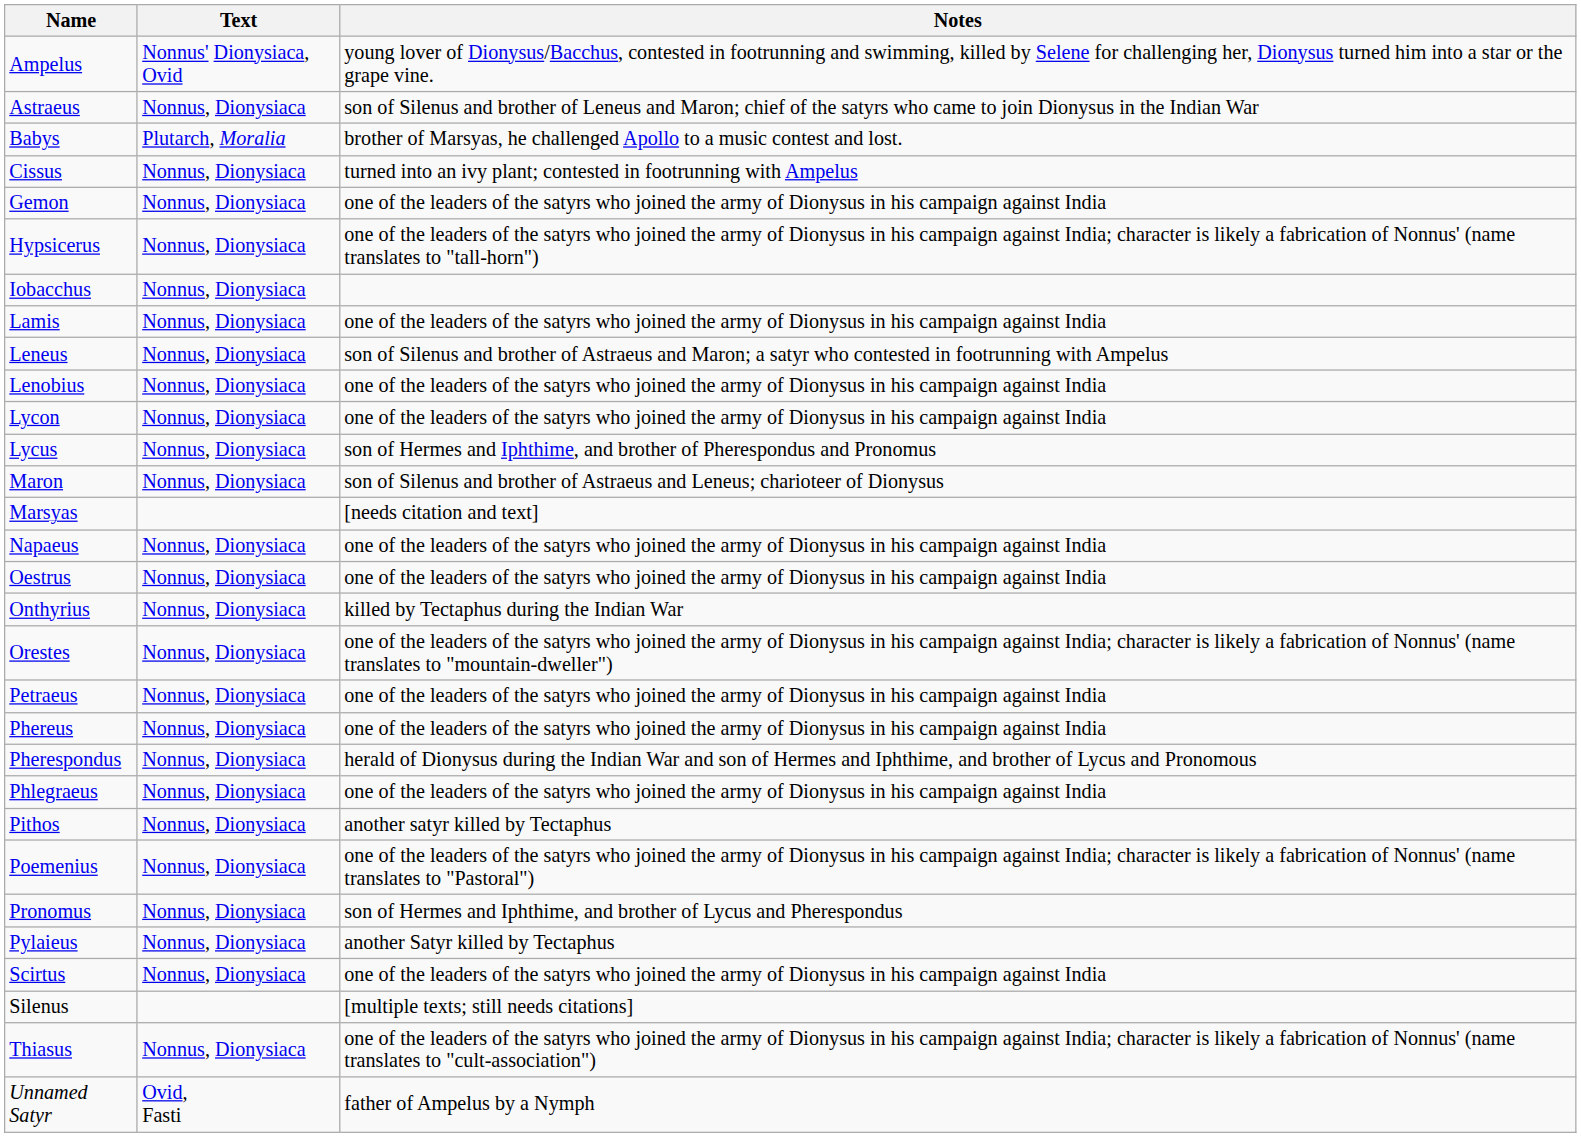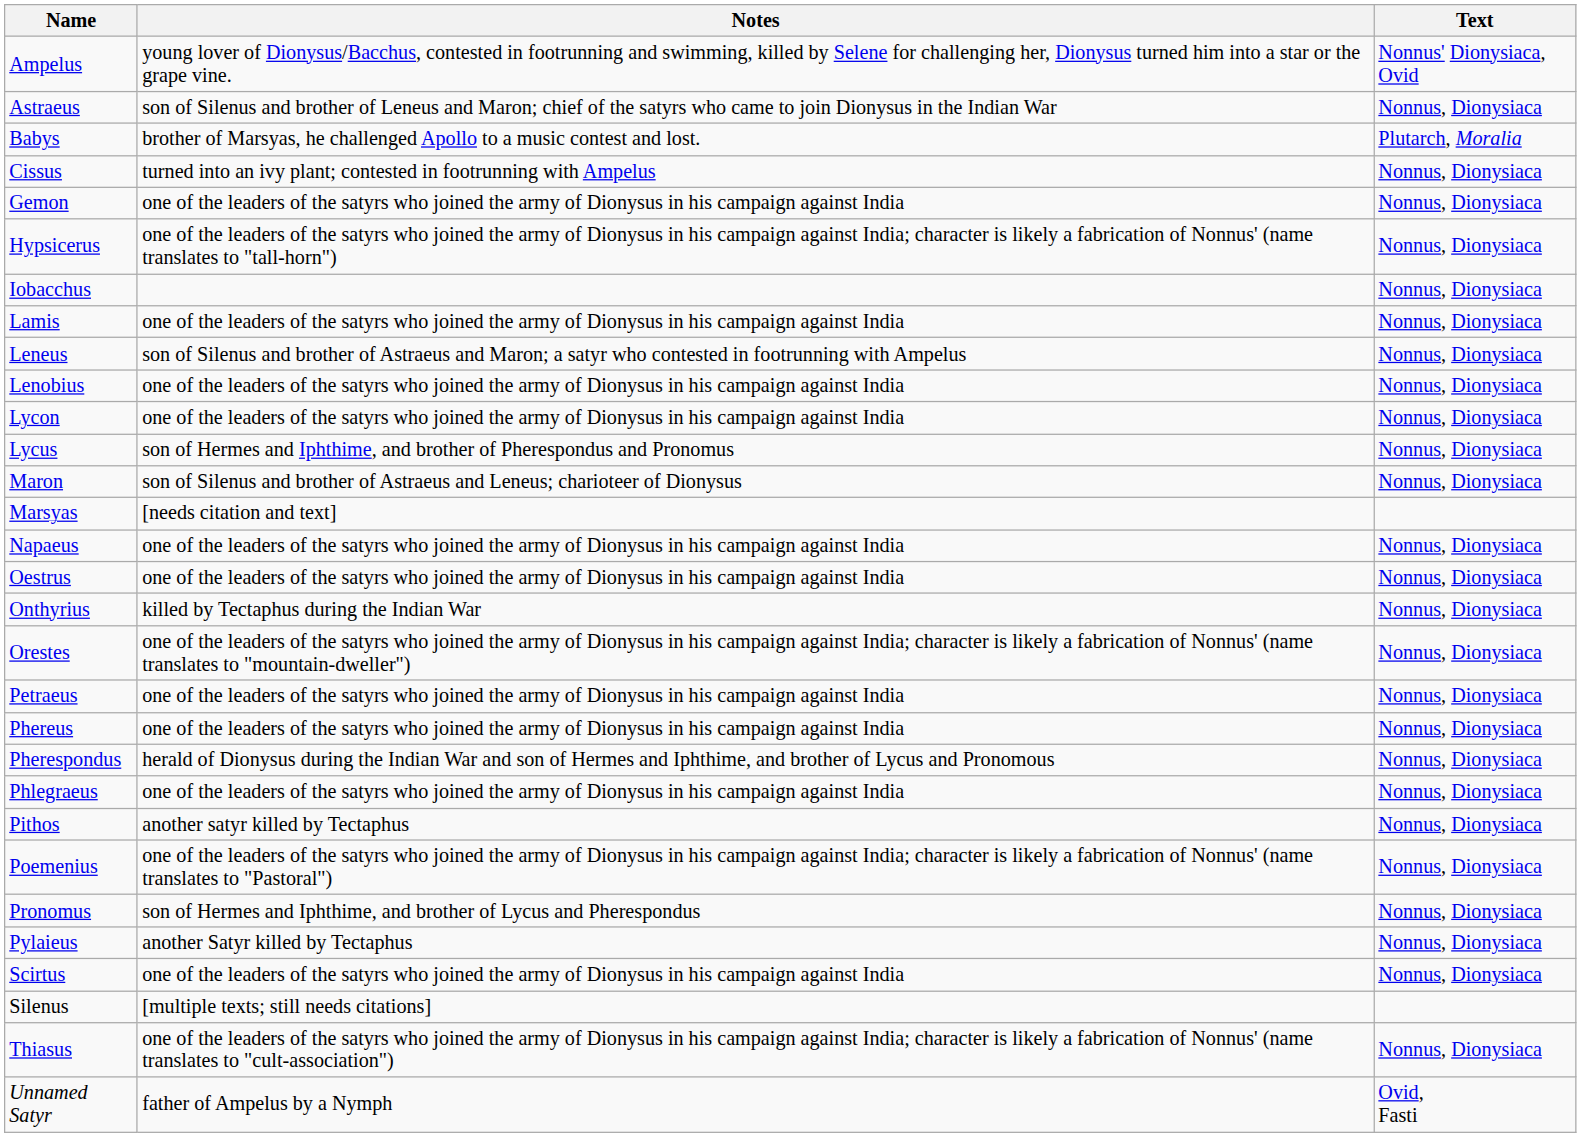columns swapped: Text <-> Notes
